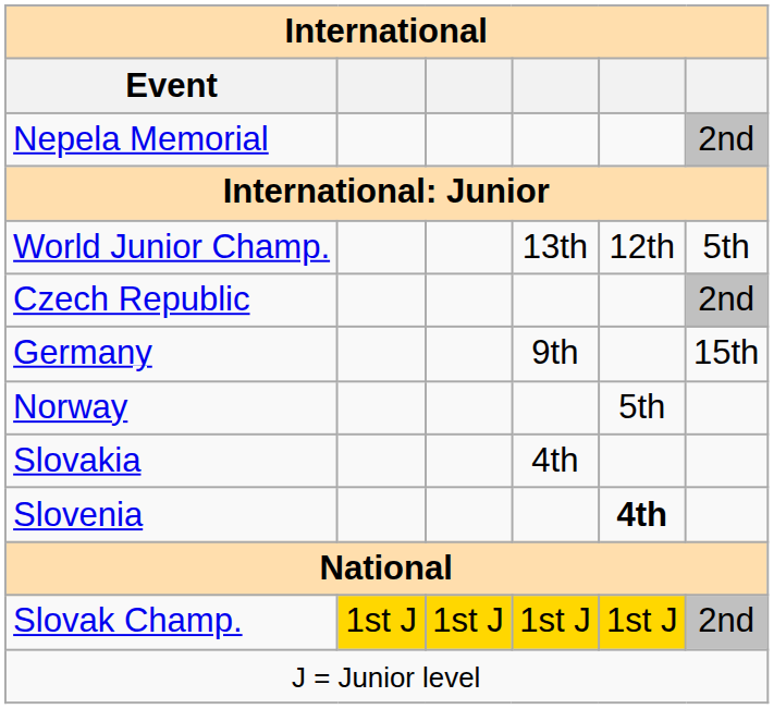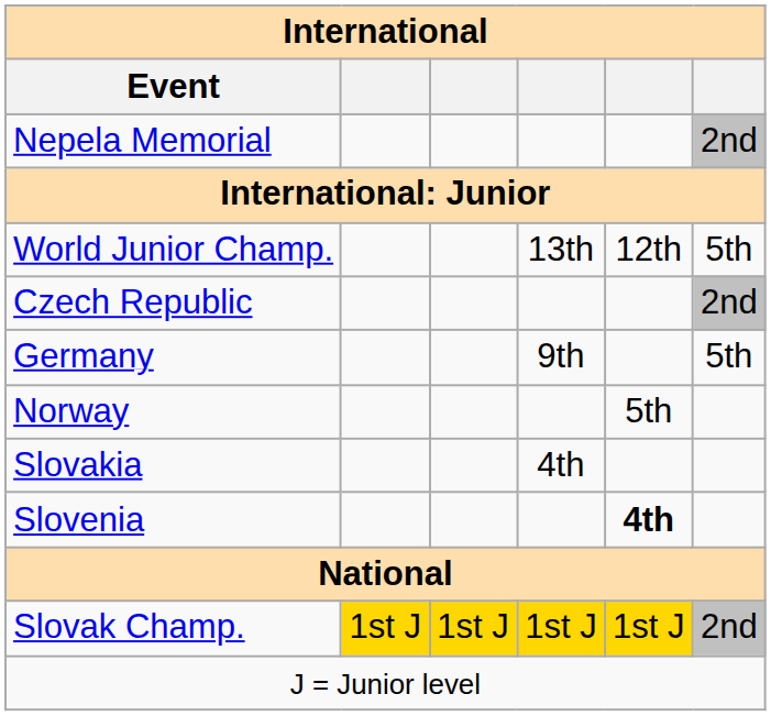Germany | column 6: 15th -> 5th
